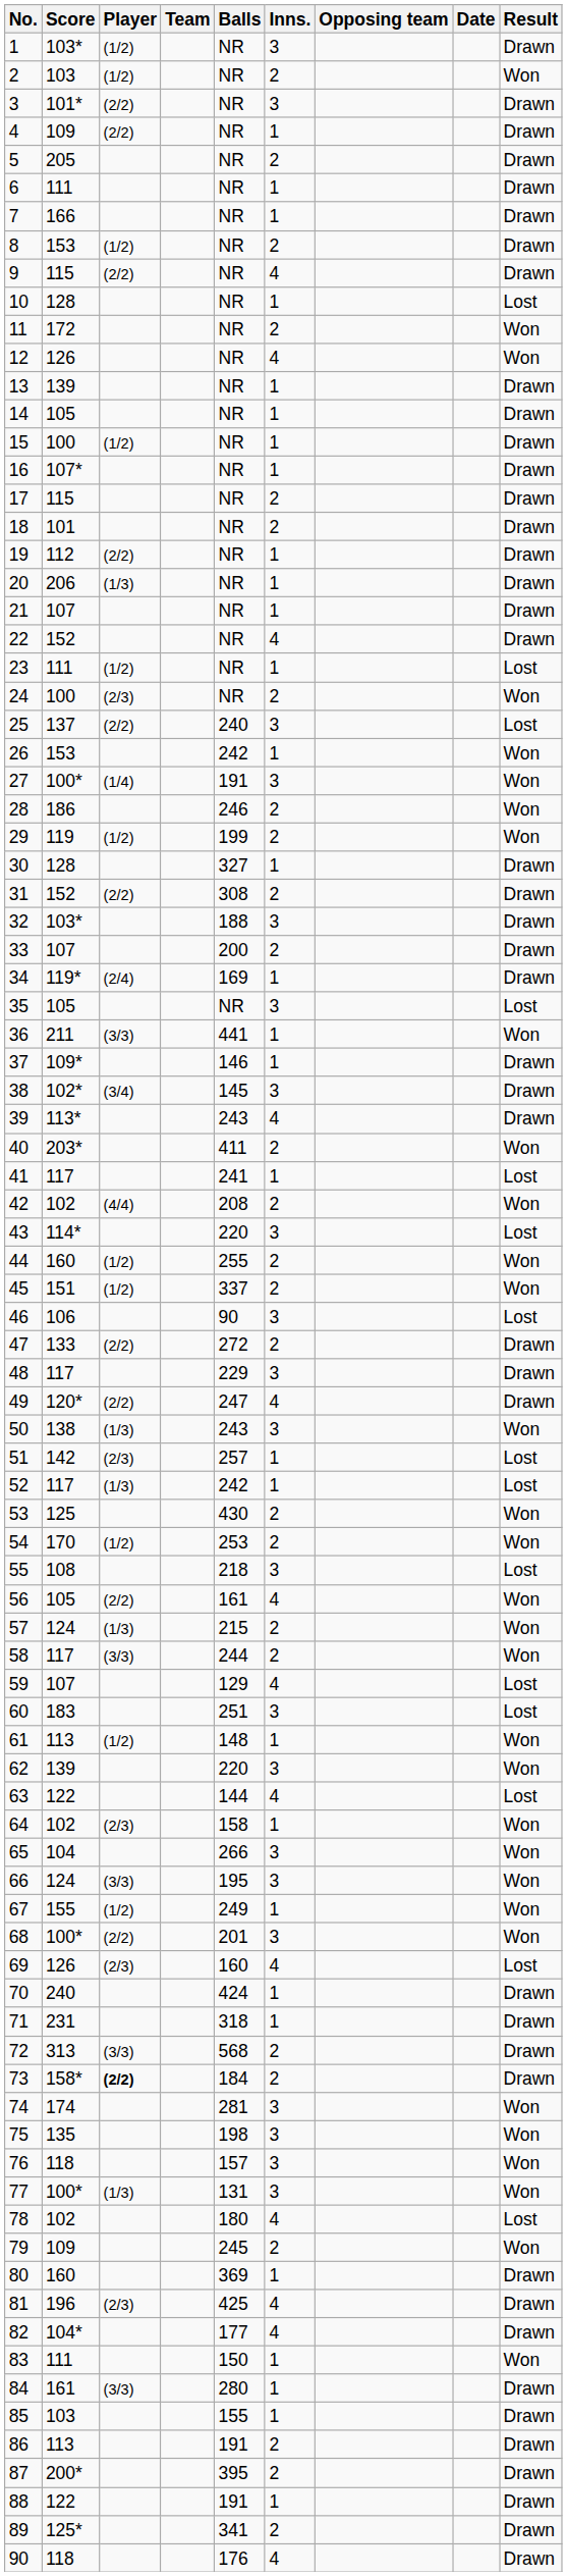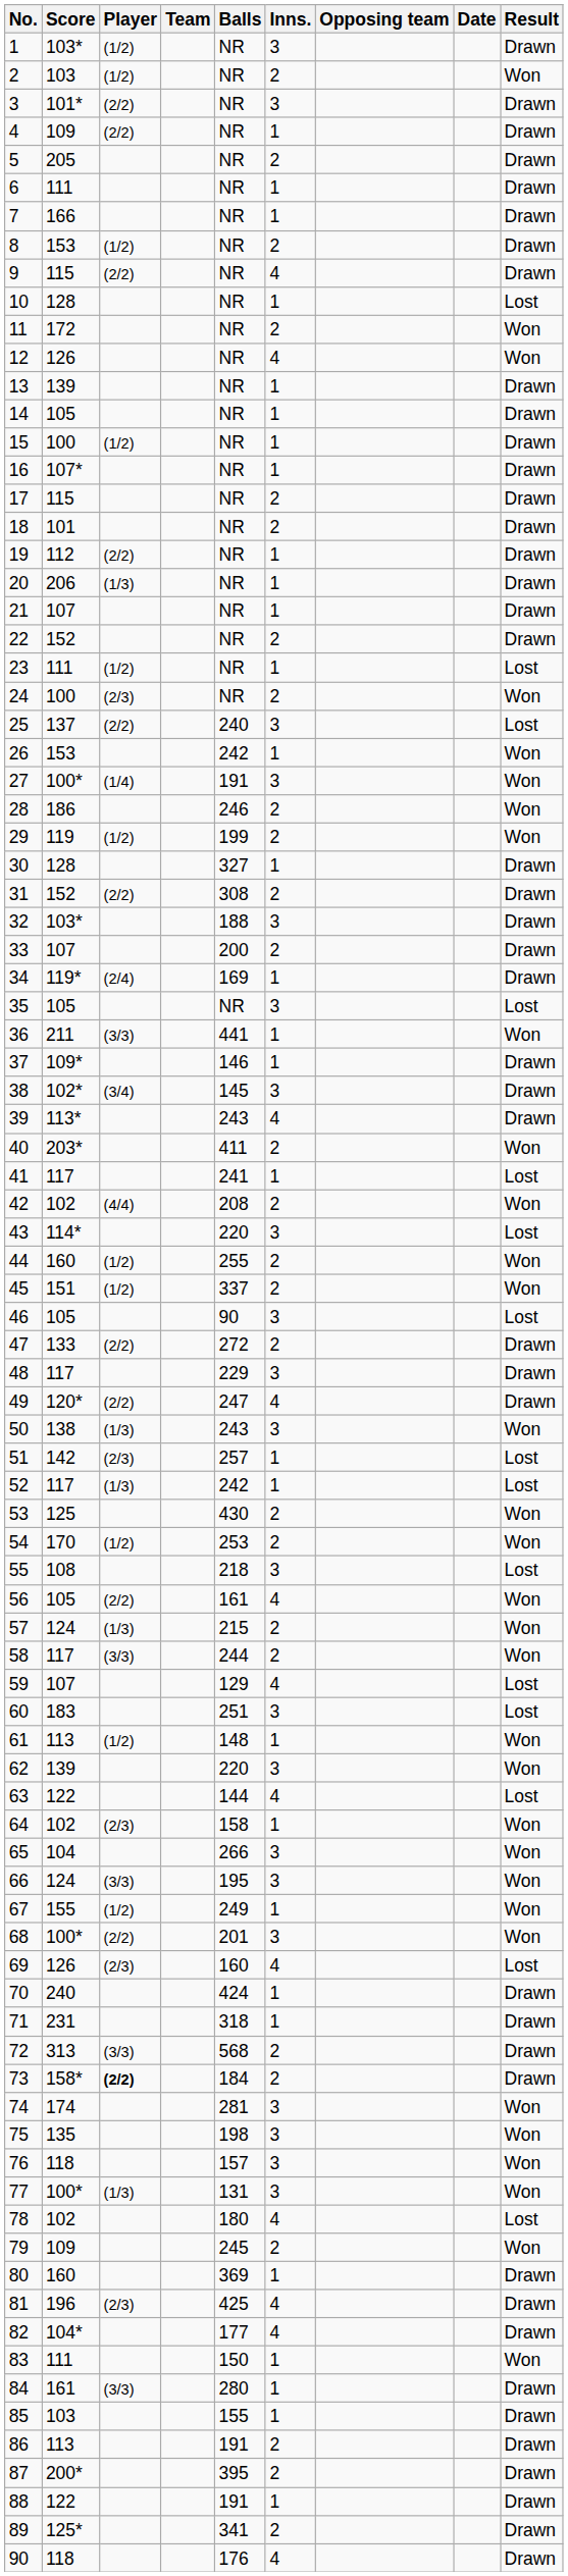22 | Inns.: 4 -> 2
46 | Score: 106 -> 105
